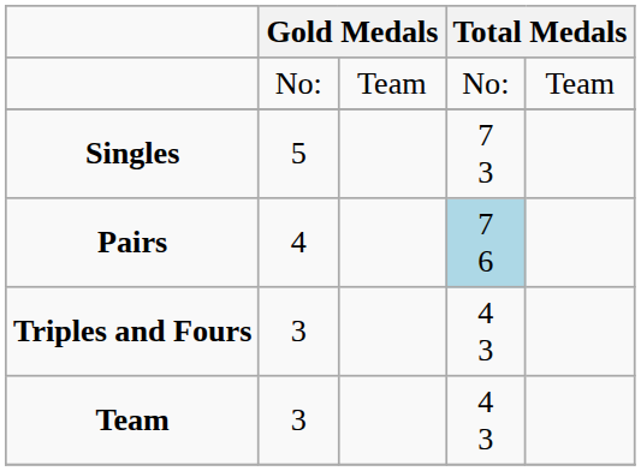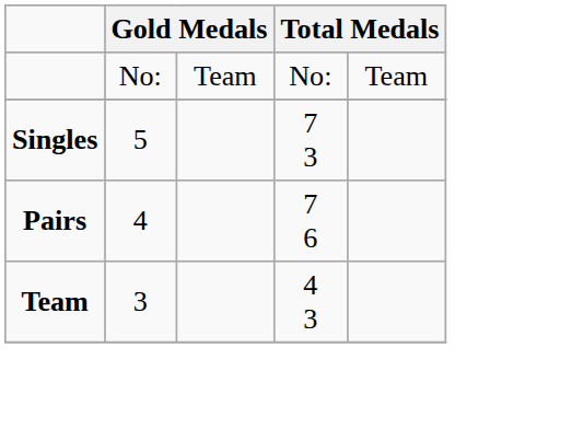Pairs | column 4: lightblue background -> no background
- row: Triples and Fours | 3 | 4 3
